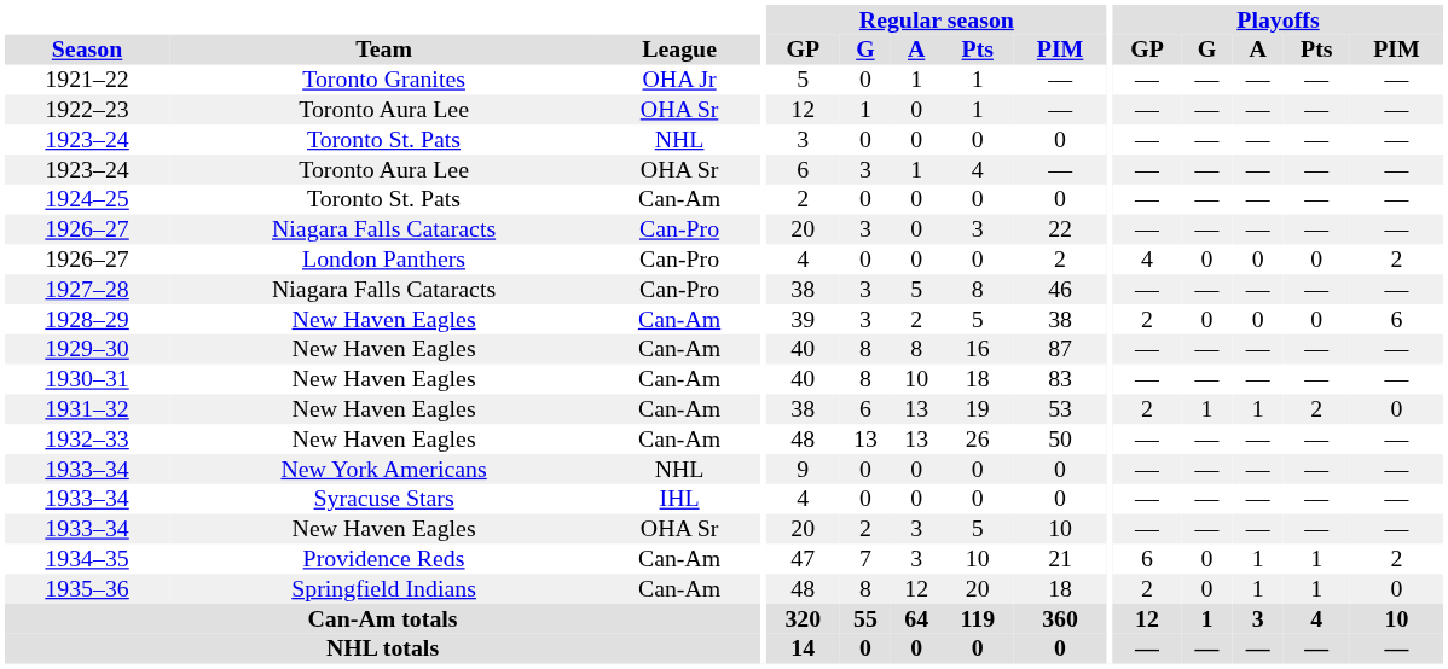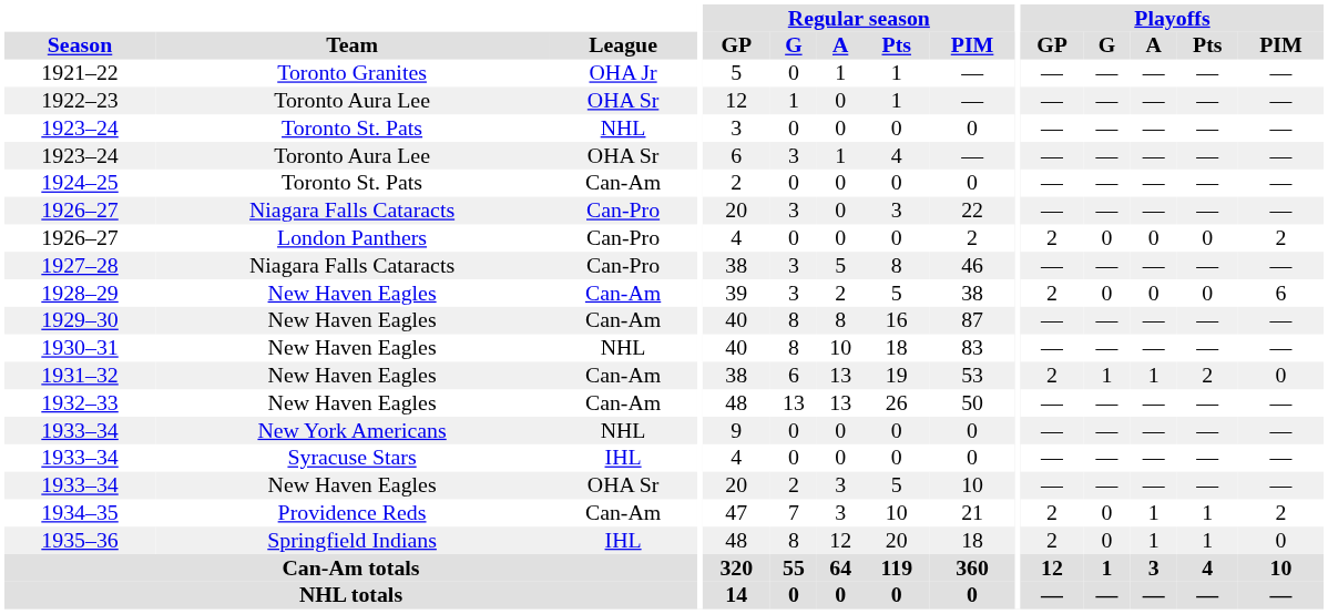1926–27 / London Panthers | Playoffs / GP: 4 -> 2
1930–31 | League: Can-Am -> NHL
1934–35 | Playoffs / GP: 6 -> 2
1935–36 | League: Can-Am -> IHL
